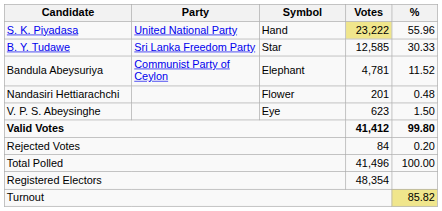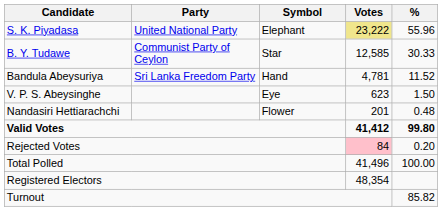S. K. Piyadasa | Symbol: Hand -> Elephant
B. Y. Tudawe | Party: Sri Lanka Freedom Party -> Communist Party of Ceylon
Bandula Abeysuriya | Party: Communist Party of Ceylon -> Sri Lanka Freedom Party
Bandula Abeysuriya | Symbol: Elephant -> Hand
rows swapped: V. P. S. Abeysinghe <-> Nandasiri Hettiarachchi
Rejected Votes | Votes: no background -> pink background
Turnout | %: khaki background -> no background
